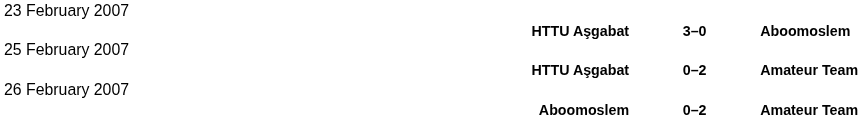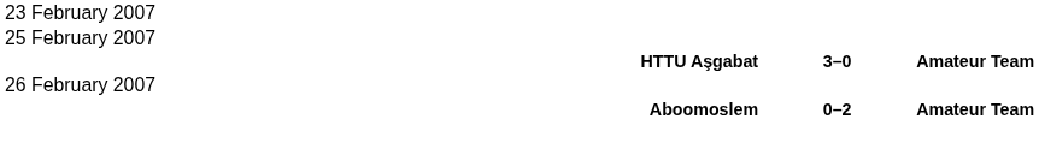- row: HTTU Aşgabat | 3–0 | Aboomoslem
HTTU Aşgabat / Amateur Team | column 2: 0–2 -> 3–0
